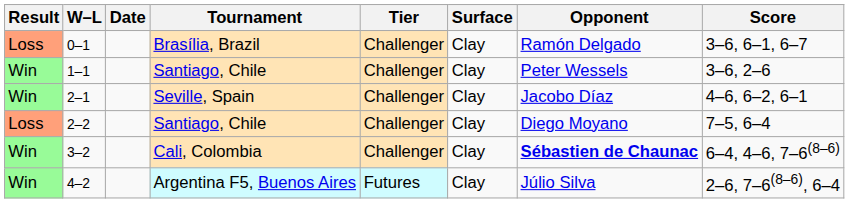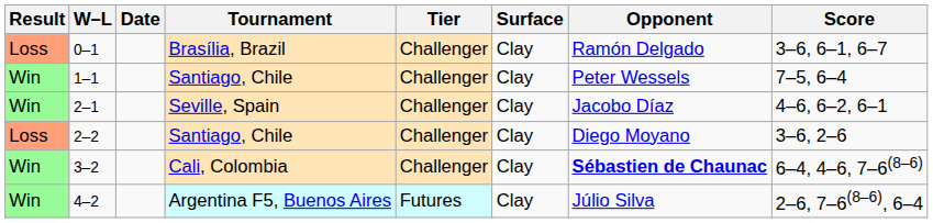1–1 | Score: 3–6, 2–6 -> 7–5, 6–4
2–2 | Score: 7–5, 6–4 -> 3–6, 2–6
